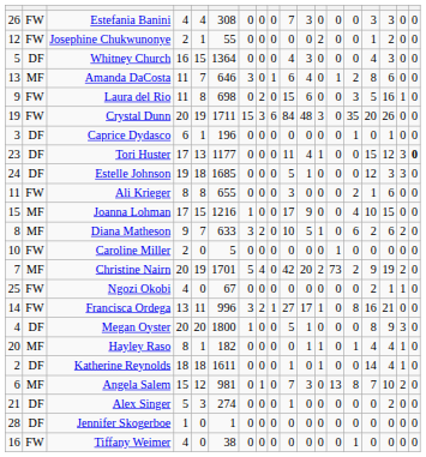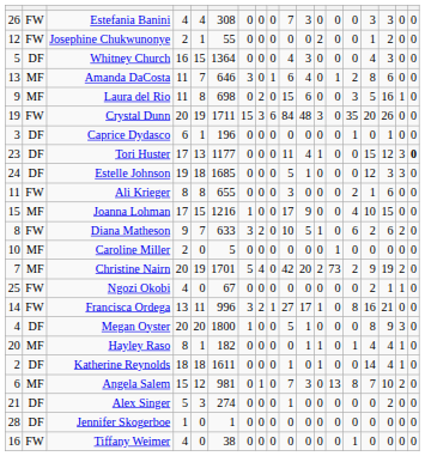Laura del Rio | column 2: FW -> MF
Diana Matheson | column 2: MF -> FW
Caroline Miller | column 2: FW -> MF
